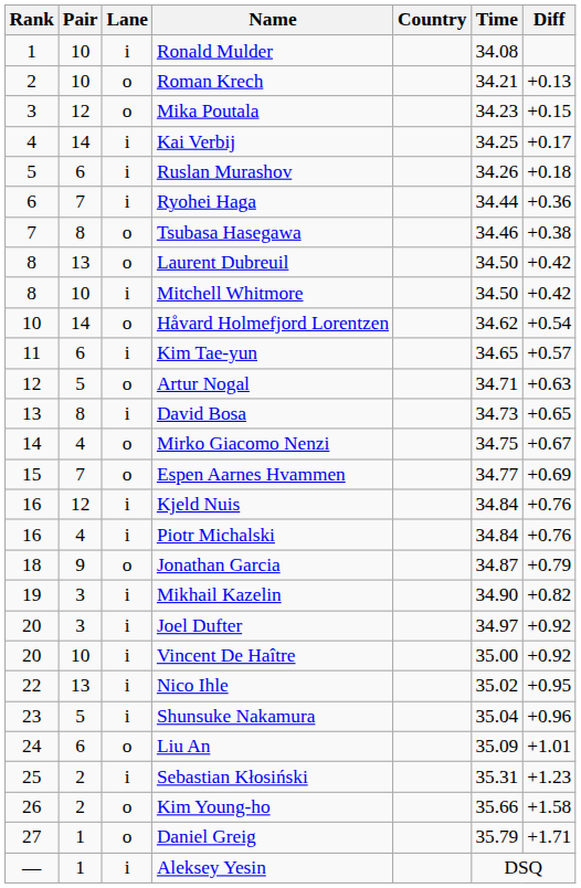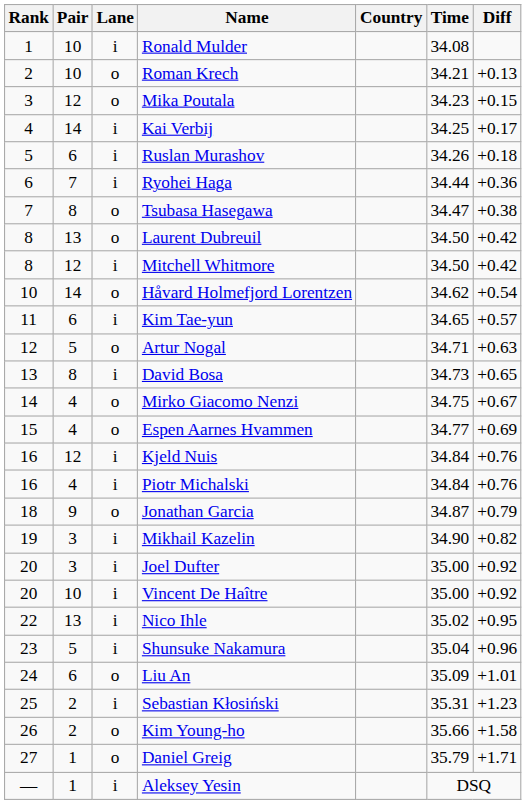Tsubasa Hasegawa | Time: 34.46 -> 34.47
Mitchell Whitmore | Pair: 10 -> 12
Espen Aarnes Hvammen | Pair: 7 -> 4
Joel Dufter | Time: 34.97 -> 35.00
